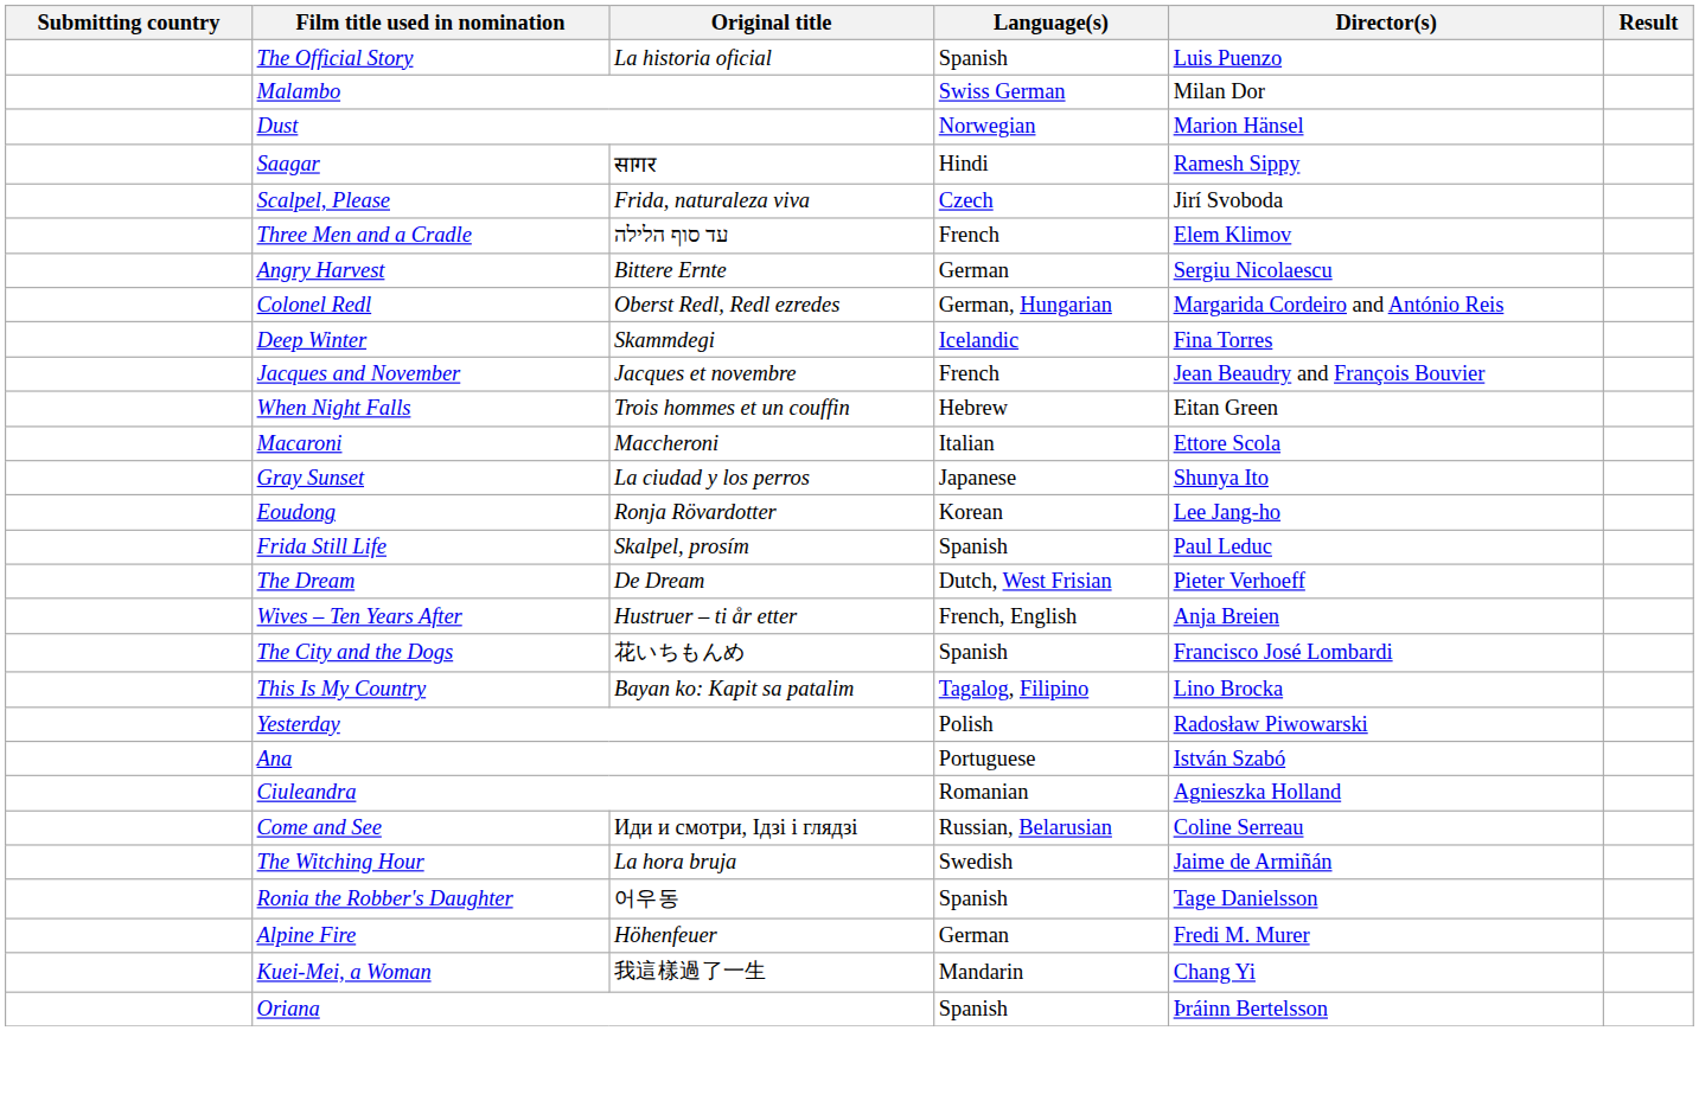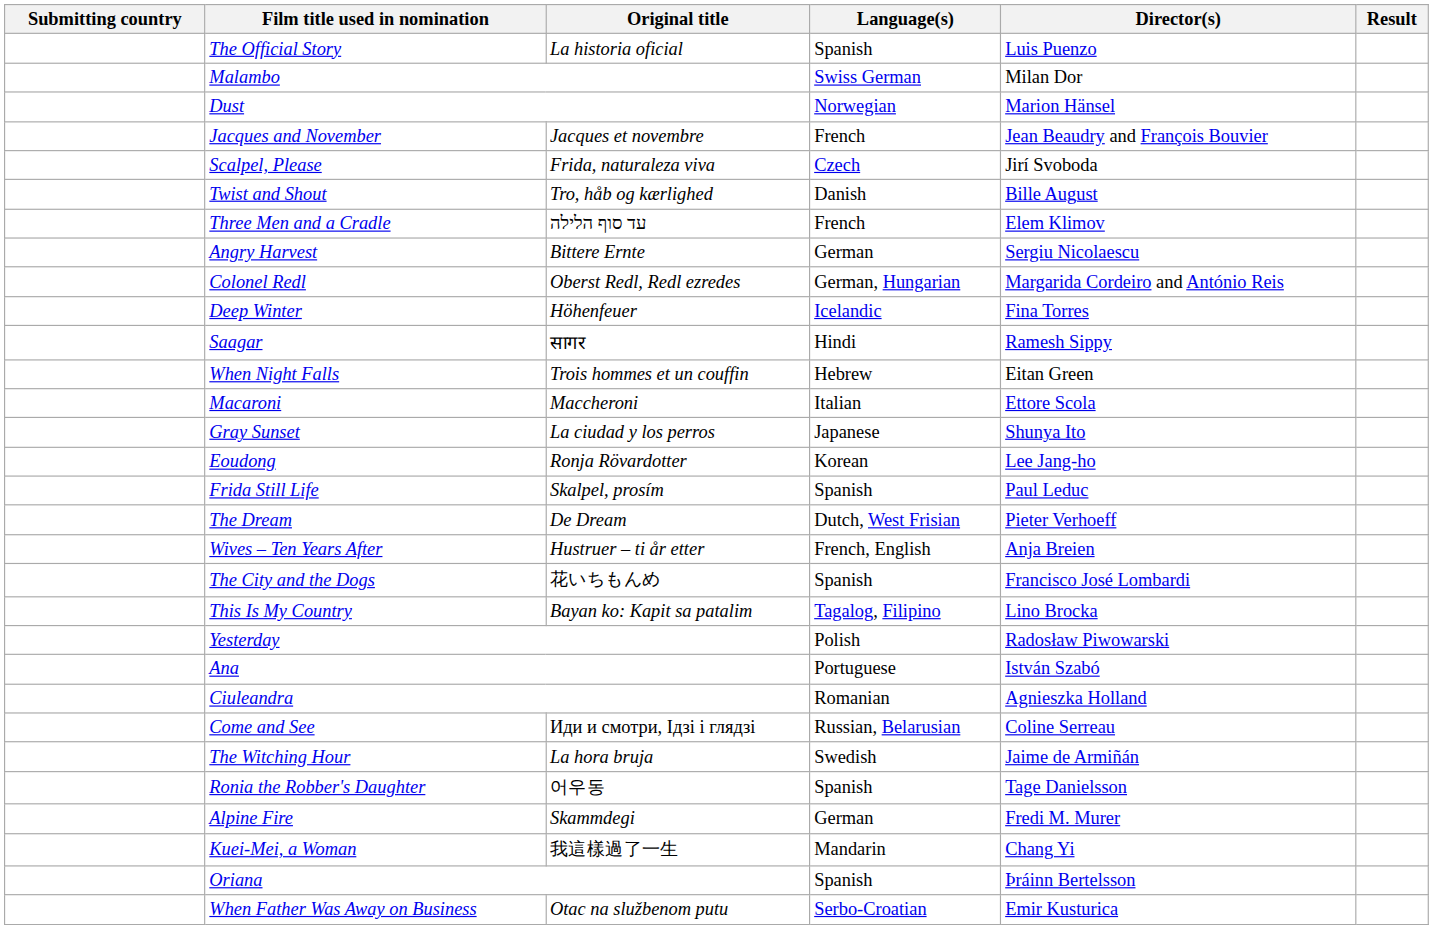rows swapped: Jacques and November <-> Saagar
+ row: Twist and Shout | Tro, håb og kærlighed | Danish | Bille August
Deep Winter | Original title: Skammdegi -> Höhenfeuer
Alpine Fire | Original title: Höhenfeuer -> Skammdegi
+ row: When Father Was Away on Business | Otac na službenom putu | Serbo-Croatian | Emir Kusturica
